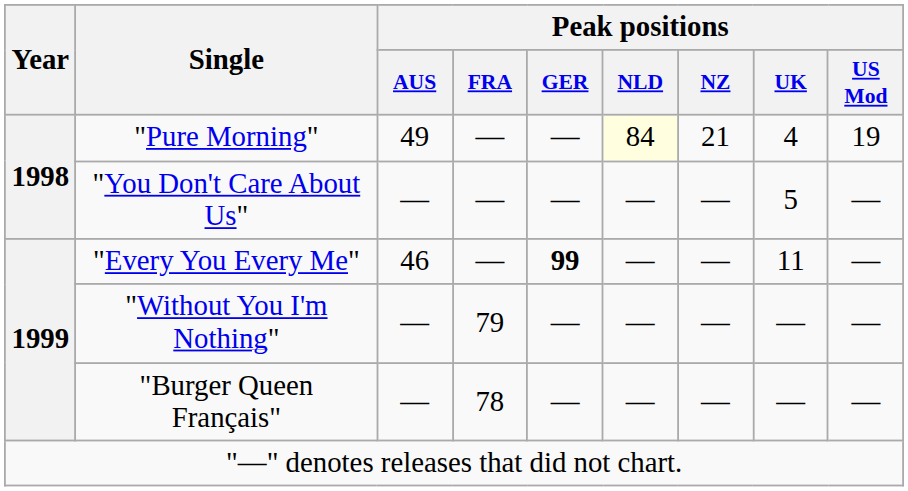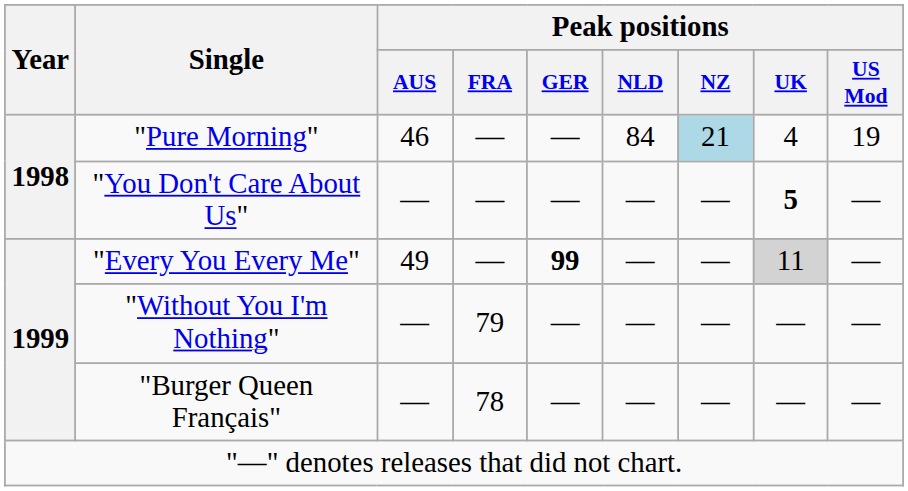"Pure Morning" | Peak positions / AUS: 49 -> 46
"Pure Morning" | Peak positions / NLD: lightyellow background -> no background
"Pure Morning" | Peak positions / NZ: no background -> lightblue background
"You Don't Care About Us" | Peak positions / UK: normal -> bold
"Every You Every Me" | Peak positions / AUS: 46 -> 49
"Every You Every Me" | Peak positions / UK: no background -> lightgrey background
